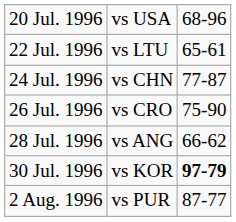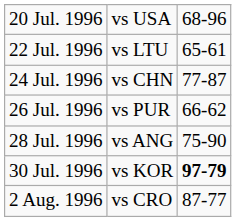26 Jul. 1996 | column 2: vs CRO -> vs PUR
26 Jul. 1996 | column 3: 75-90 -> 66-62
28 Jul. 1996 | column 3: 66-62 -> 75-90
2 Aug. 1996 | column 2: vs PUR -> vs CRO
